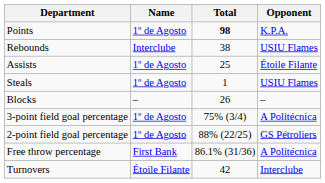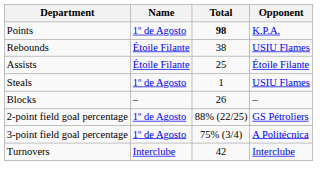Rebounds | Name: Interclube -> Étoile Filante
Assists | Name: 1º de Agosto -> Étoile Filante
rows swapped: 2-point field goal percentage <-> 3-point field goal percentage
- row: Free throw percentage | First Bank | 86.1% (31/36) | A Politécnica
Turnovers | Name: Étoile Filante -> Interclube
